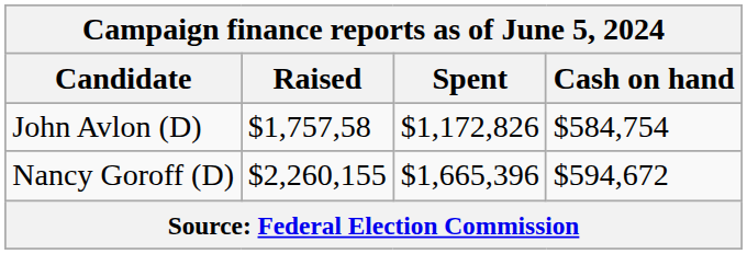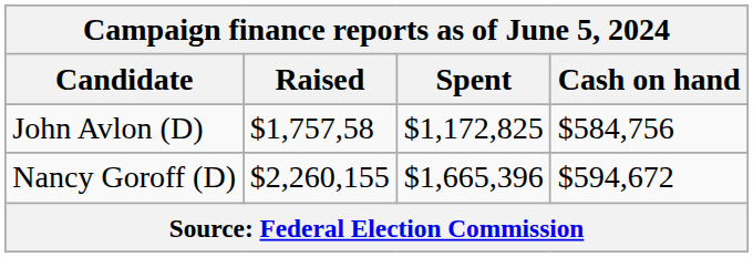John Avlon (D) | Spent: $1,172,826 -> $1,172,825
John Avlon (D) | Cash on hand: $584,754 -> $584,756
